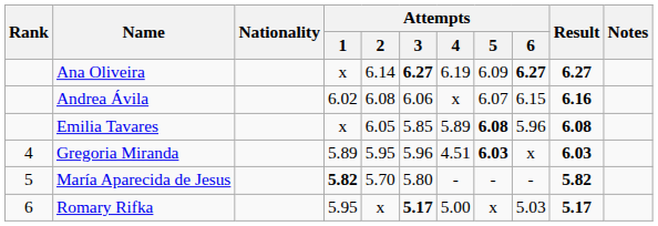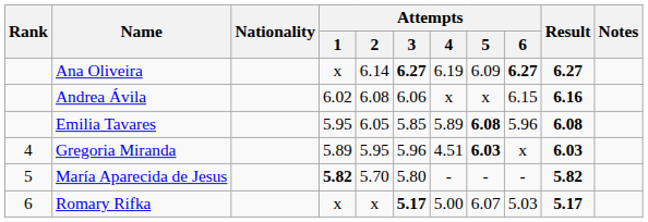Andrea Ávila | Attempts / 5: 6.07 -> x
Emilia Tavares | Attempts / 1: x -> 5.95
Romary Rifka | Attempts / 1: 5.95 -> x
Romary Rifka | Attempts / 5: x -> 6.07
